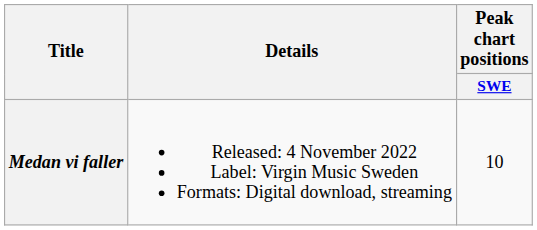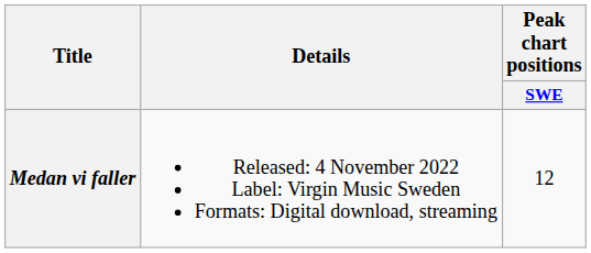Medan vi faller | Peak chart positions / SWE: 10 -> 12
